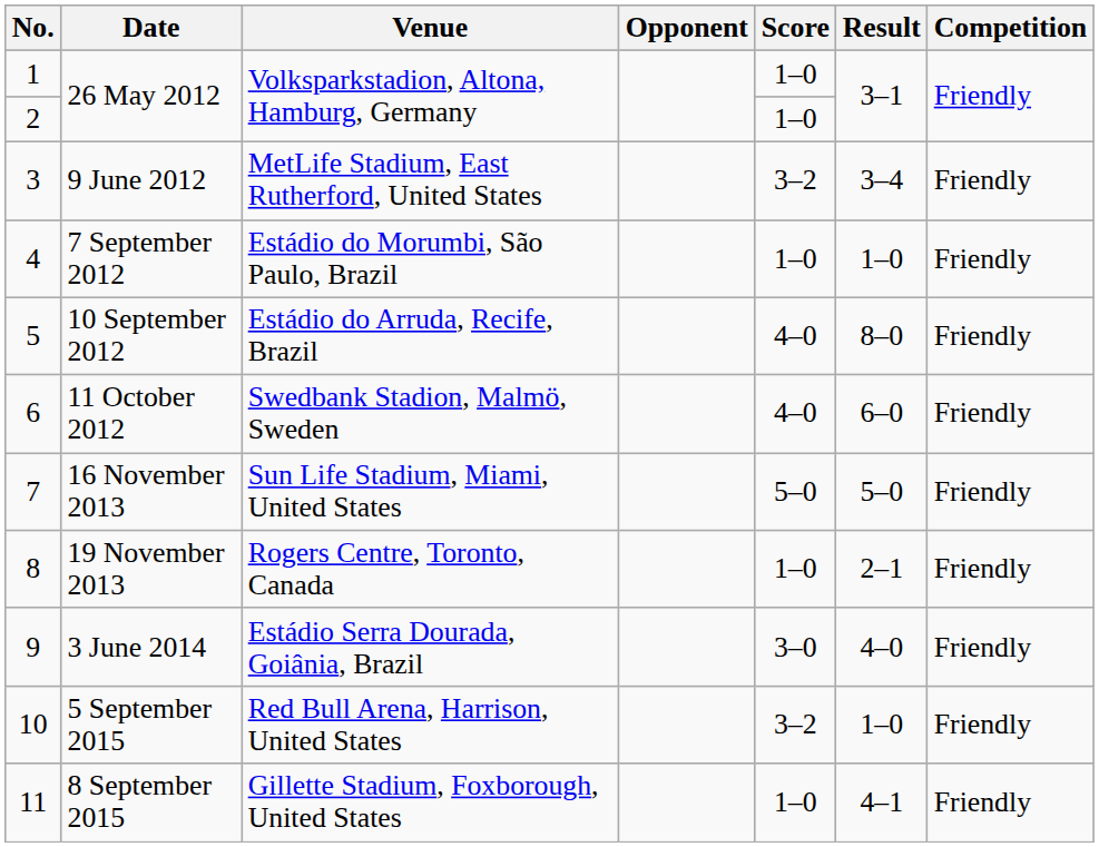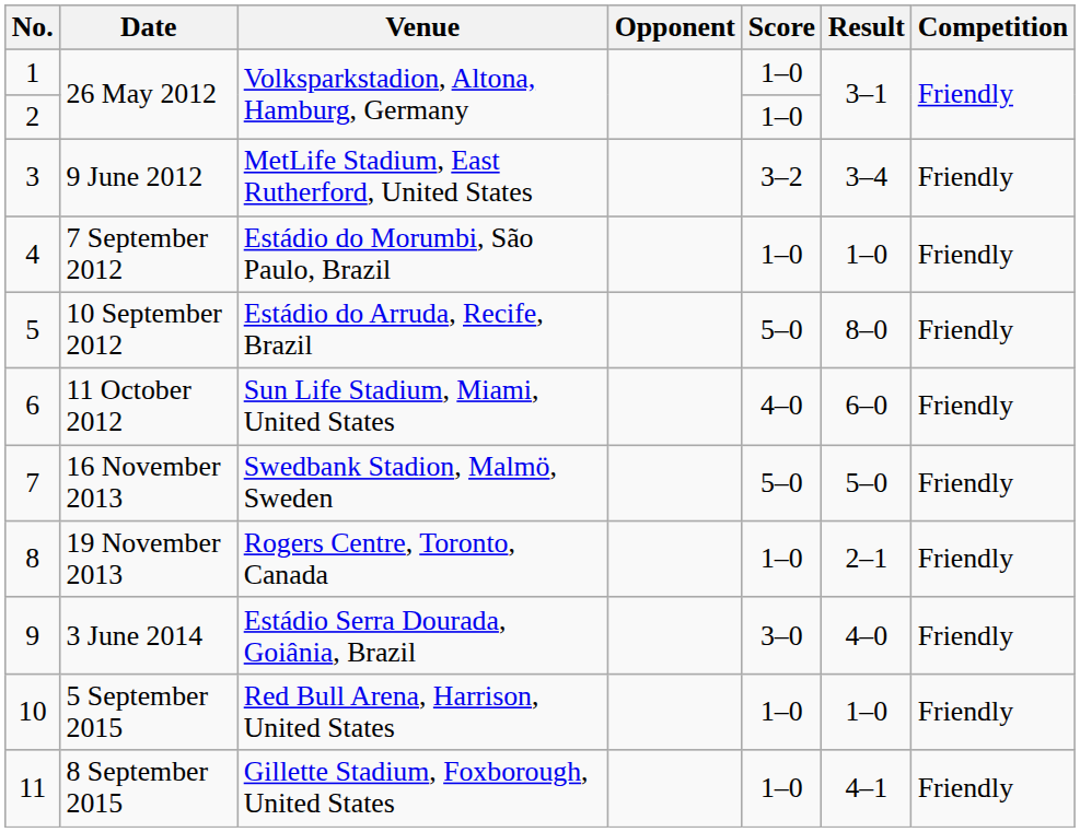10 September 2012 | Score: 4–0 -> 5–0
11 October 2012 | Venue: Swedbank Stadion, Malmö, Sweden -> Sun Life Stadium, Miami, United States
16 November 2013 | Venue: Sun Life Stadium, Miami, United States -> Swedbank Stadion, Malmö, Sweden
5 September 2015 | Score: 3–2 -> 1–0
